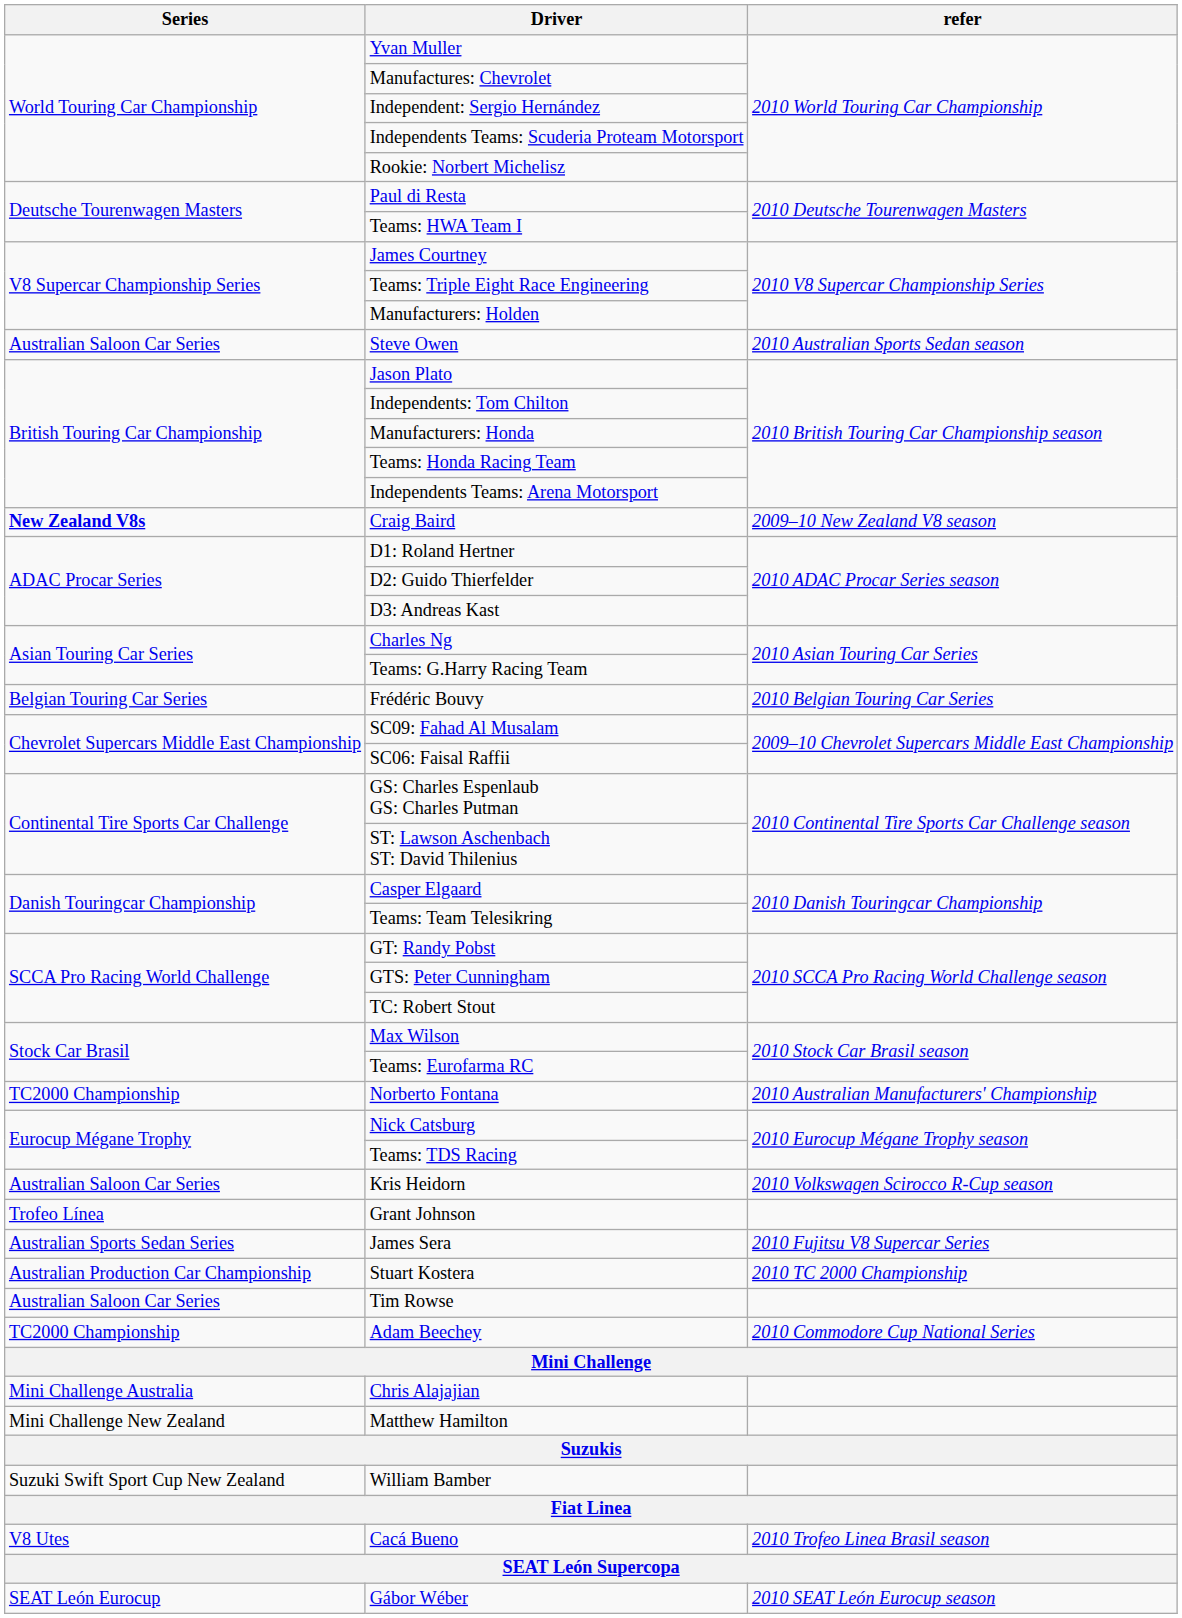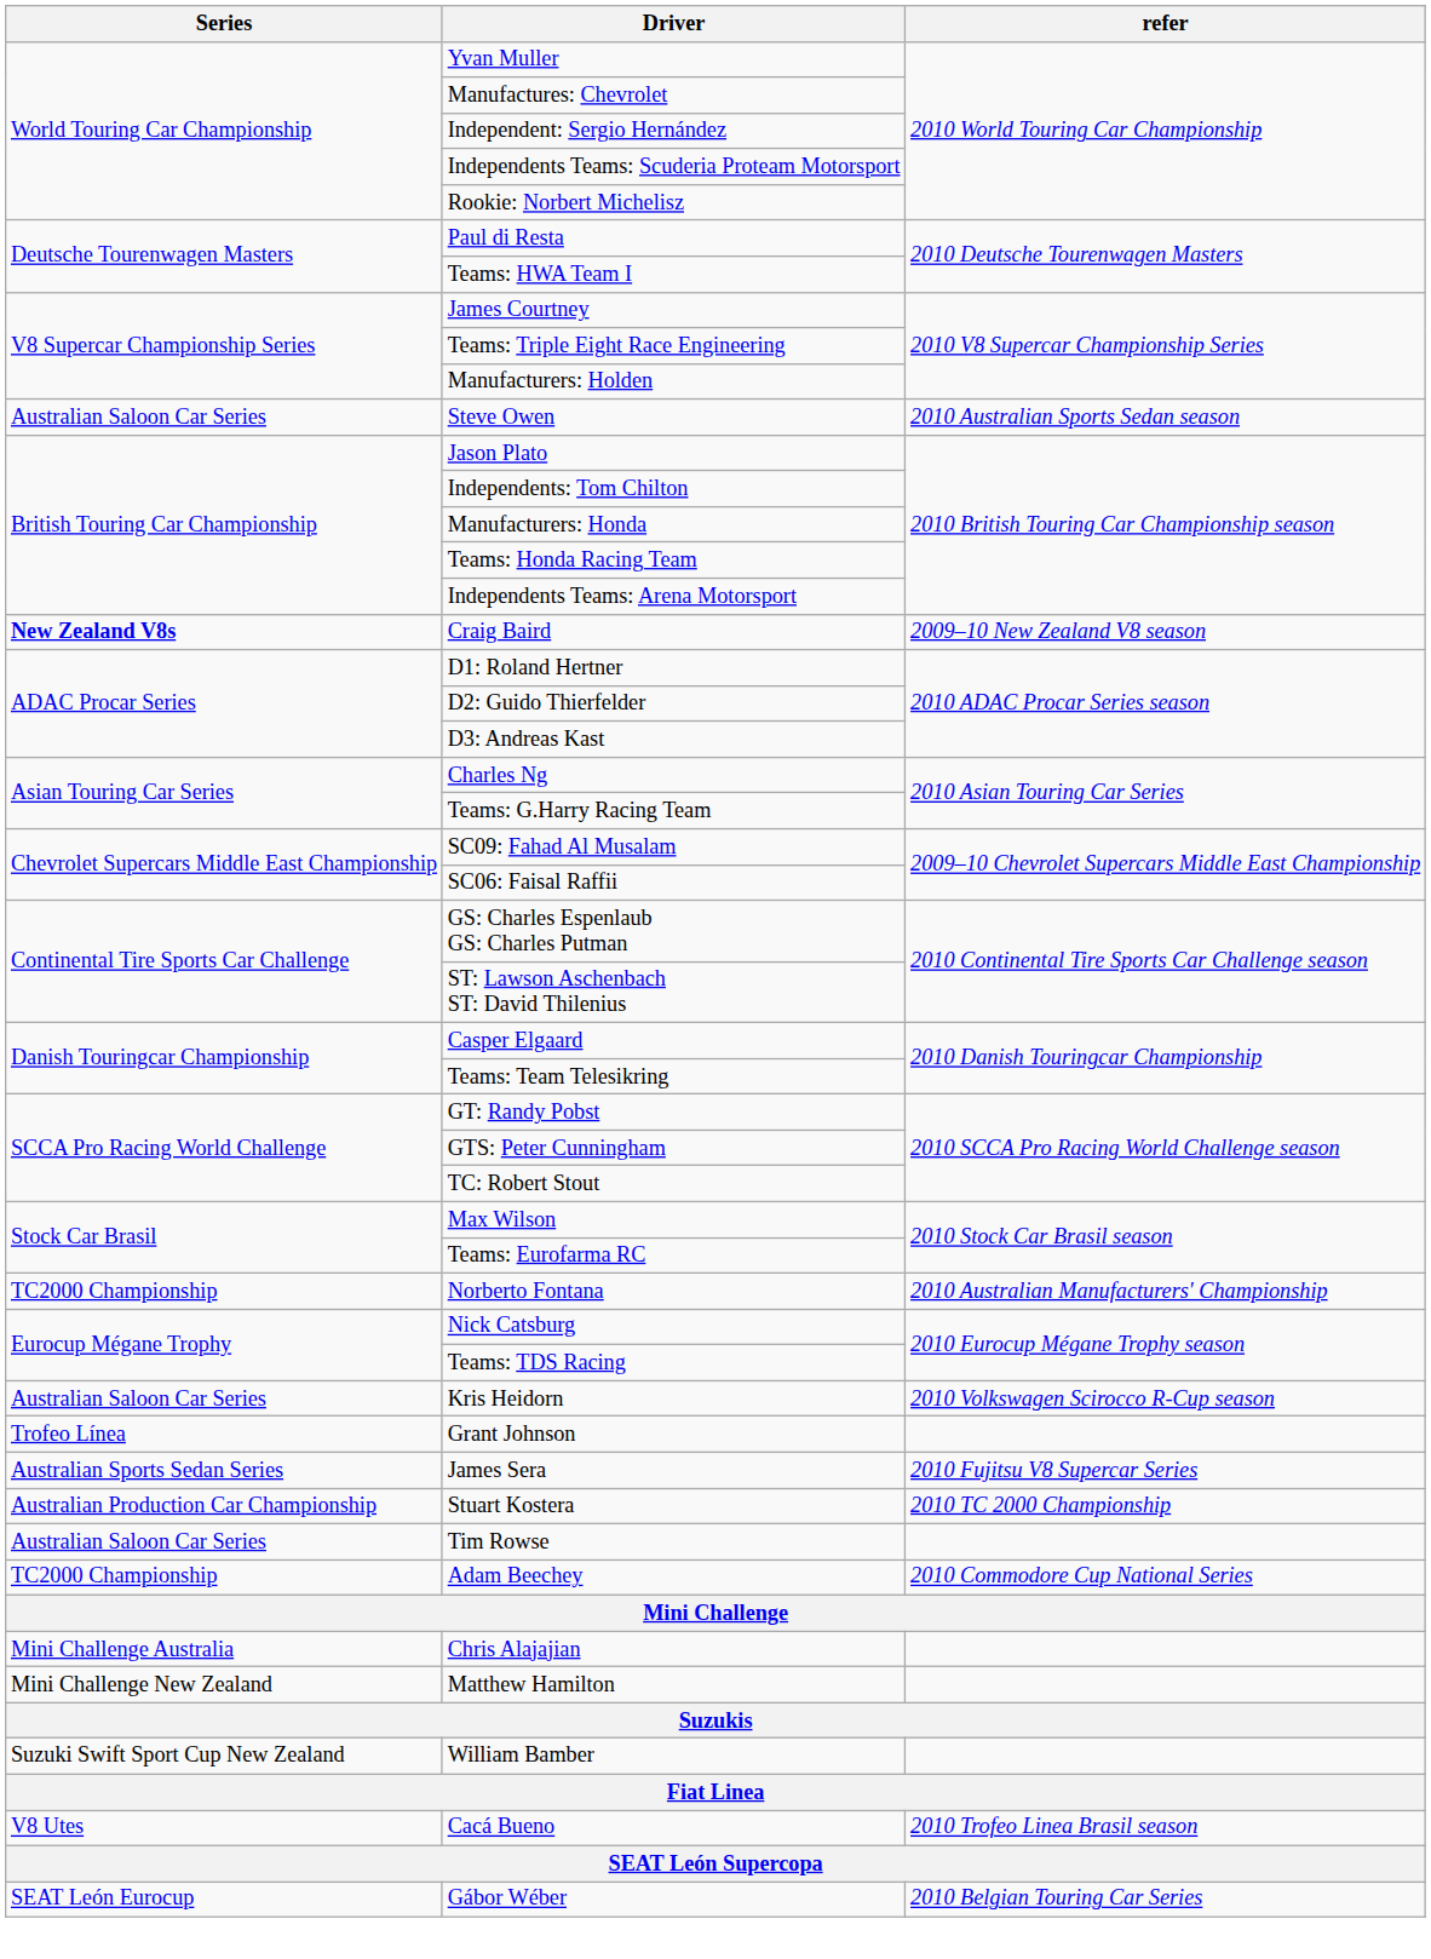- row: Belgian Touring Car Series | Frédéric Bouvy | 2010 Belgian Touring Car Series
Gábor Wéber | refer: 2010 SEAT León Eurocup season -> 2010 Belgian Touring Car Series
